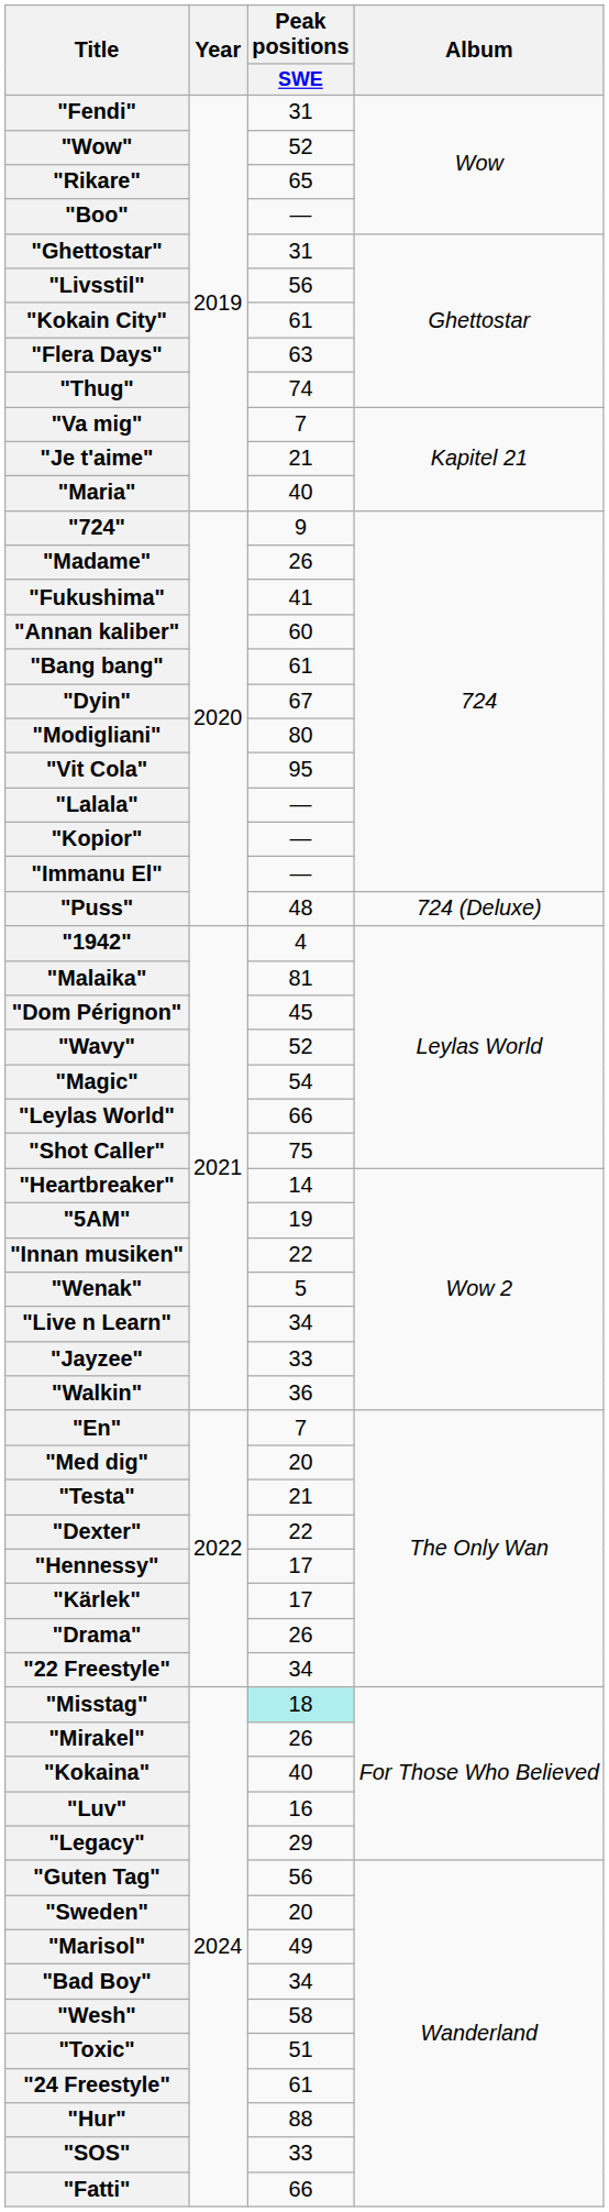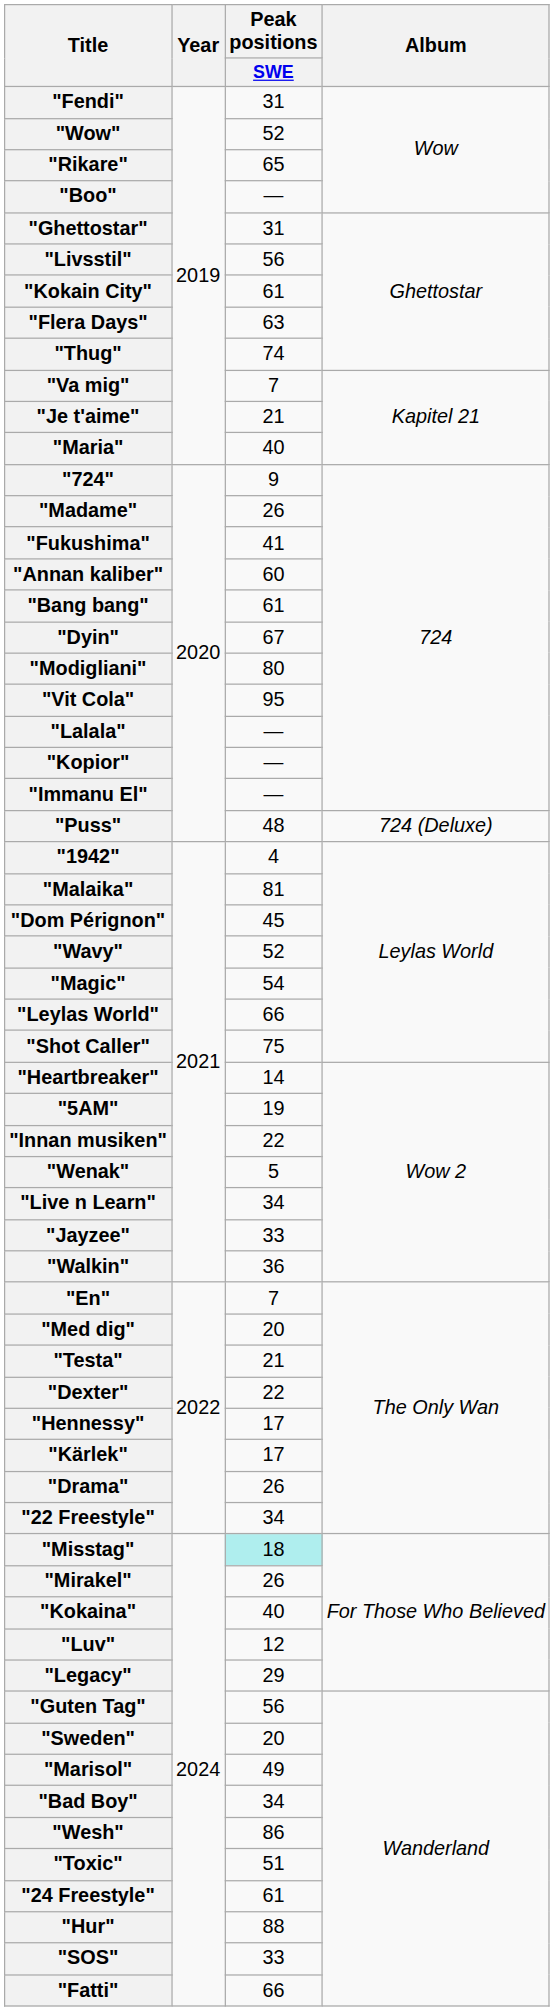"Luv" | Peak positions / SWE: 16 -> 12
"Wesh" | Peak positions / SWE: 58 -> 86
